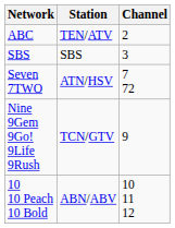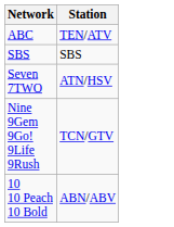- column: Channel | 2 | 3 | 7 72 | 9 | 10 11 12
